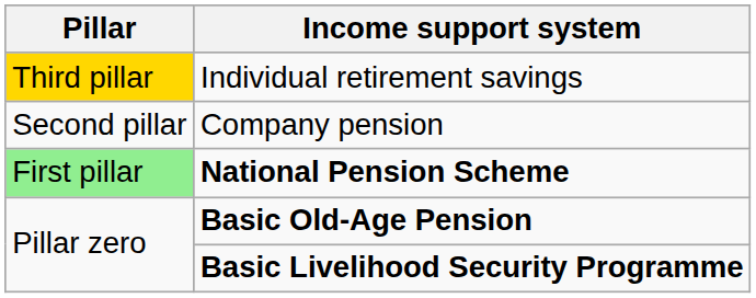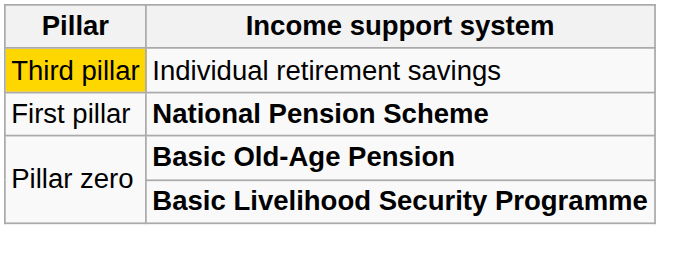- row: Second pillar | Company pension
National Pension Scheme | Pillar: lightgreen background -> no background
